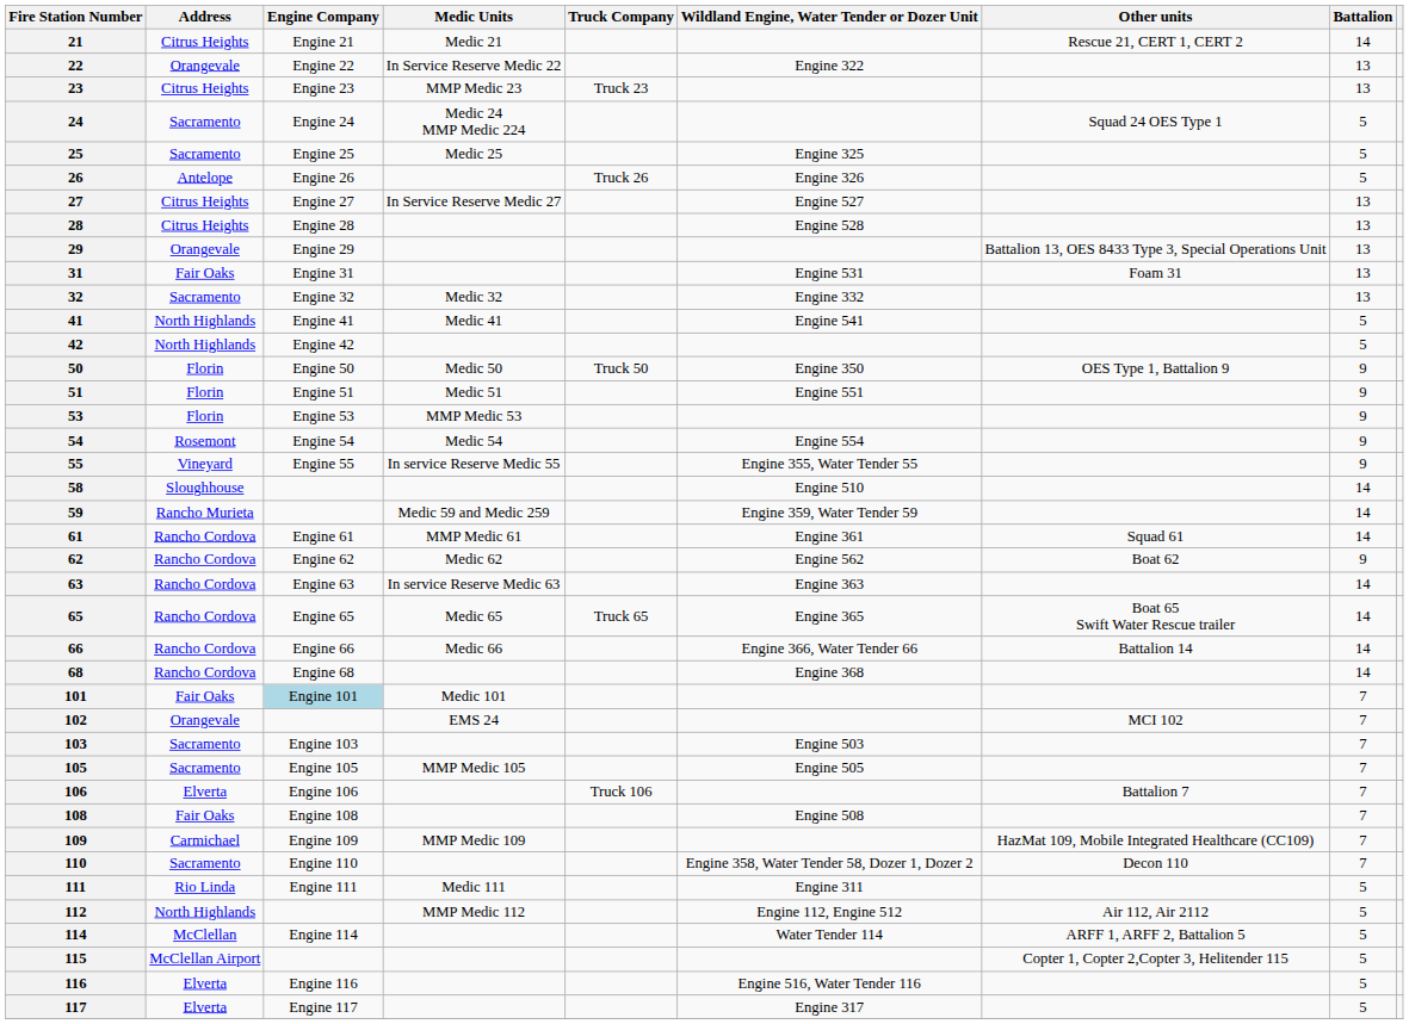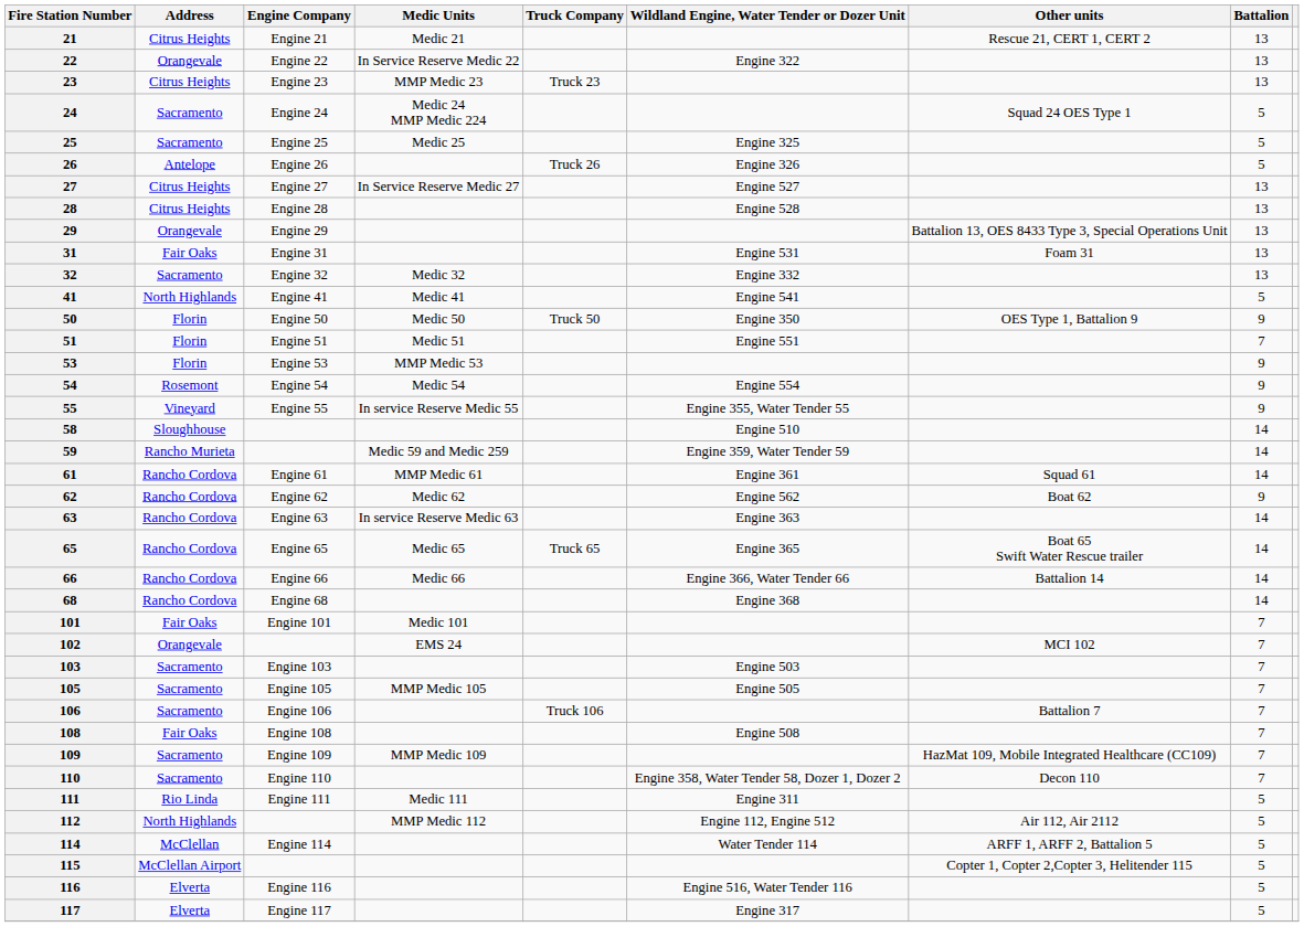21 | Battalion: 14 -> 13
- row: 42 | North Highlands | Engine 42 | 5
51 | Battalion: 9 -> 7
101 | Engine Company: lightblue background -> no background
106 | Address: Elverta -> Sacramento
109 | Address: Carmichael -> Sacramento
